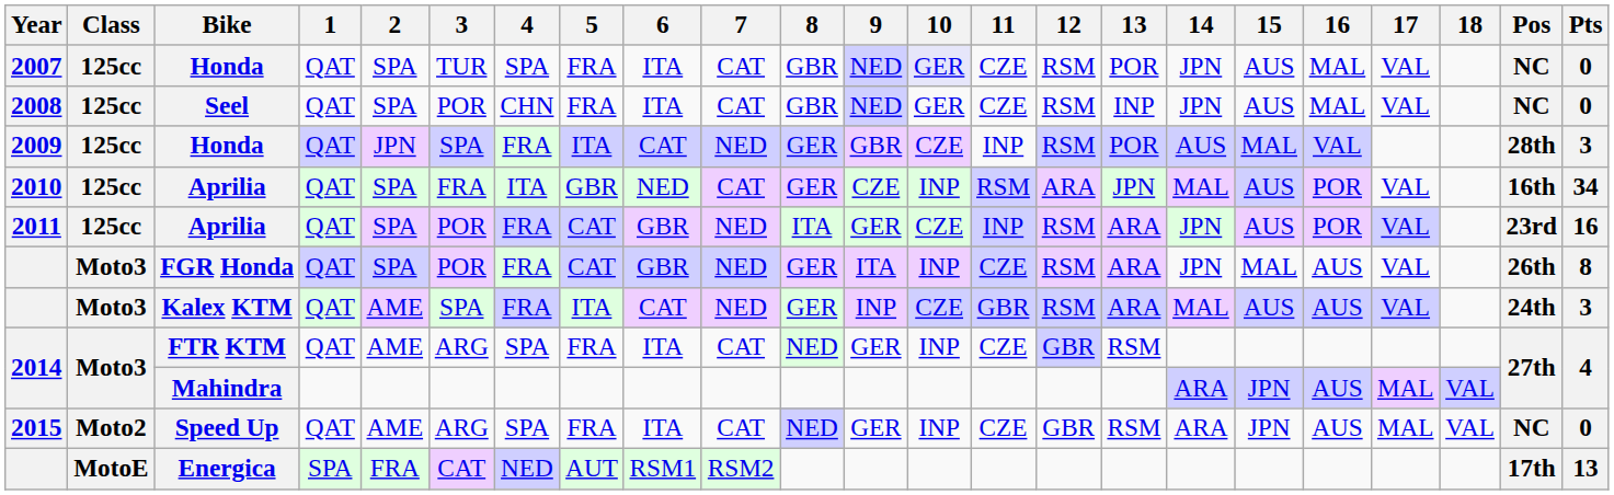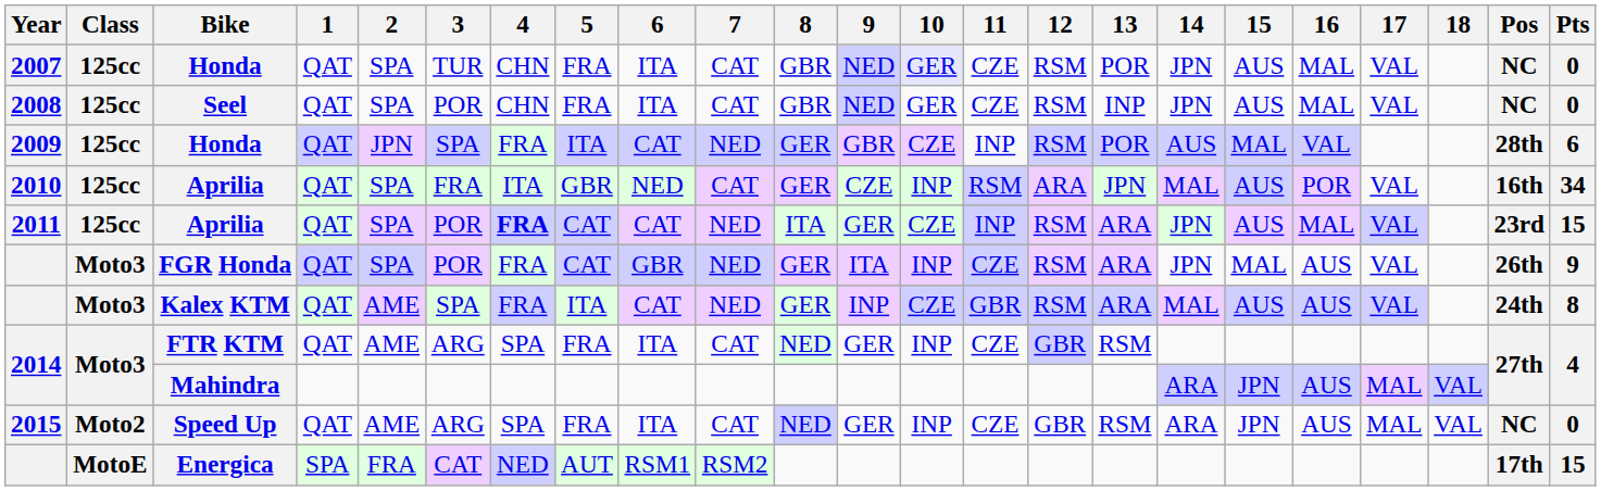2007 / Honda | 4: SPA -> CHN
2009 / Honda | Pts: 3 -> 6
2011 / Aprilia | 4: normal -> bold
2011 / Aprilia | 6: GBR -> CAT
2011 / Aprilia | 16: POR -> MAL
2011 / Aprilia | Pts: 16 -> 15
FGR Honda | Pts: 8 -> 9
Kalex KTM | Pts: 3 -> 8
Energica | Pts: 13 -> 15
